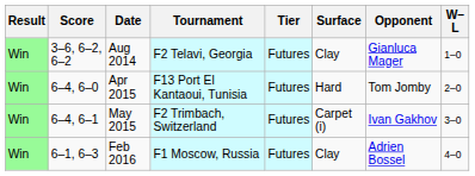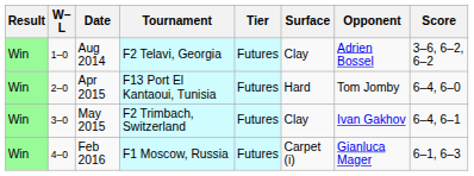columns swapped: W–L <-> Score
Aug 2014 | Opponent: Gianluca Mager -> Adrien Bossel
May 2015 | Surface: Carpet (i) -> Clay
Feb 2016 | Surface: Clay -> Carpet (i)
Feb 2016 | Opponent: Adrien Bossel -> Gianluca Mager
